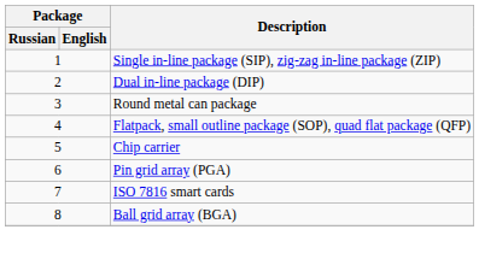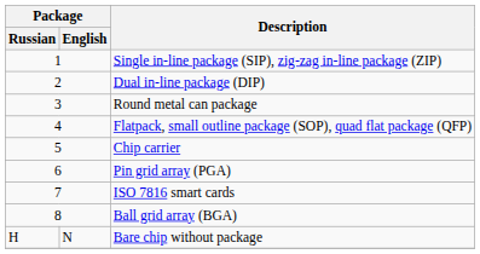+ row: Н | N | Bare chip without package
